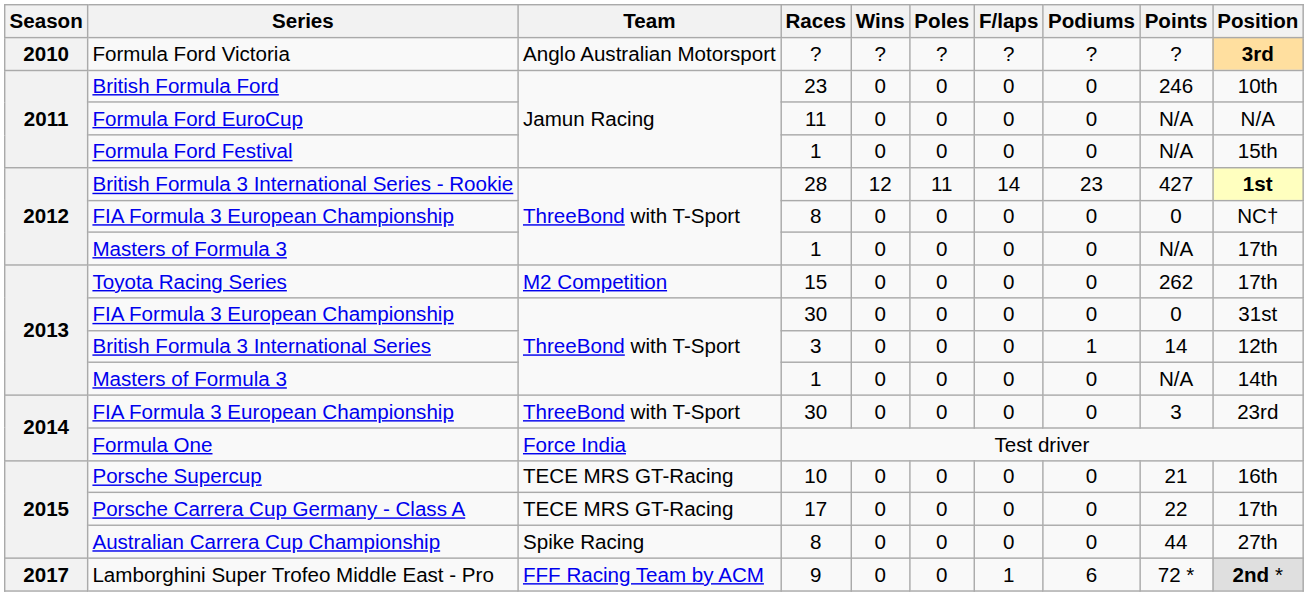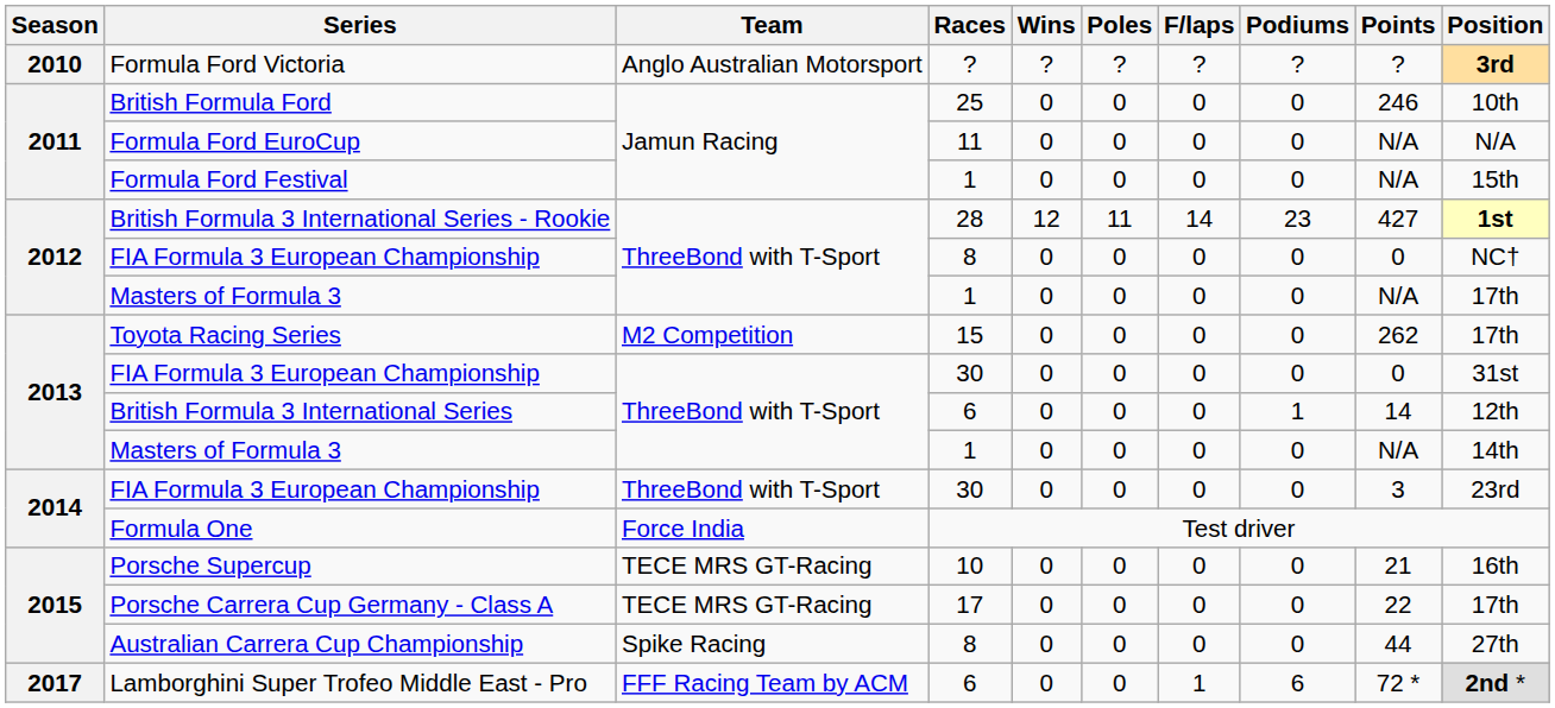British Formula Ford | Races: 23 -> 25
British Formula 3 International Series | Races: 3 -> 6
Lamborghini Super Trofeo Middle East - Pro | Races: 9 -> 6
